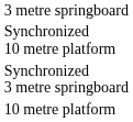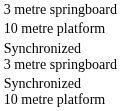rows swapped: 10 metre platform <-> Synchronized 10 metre platform
